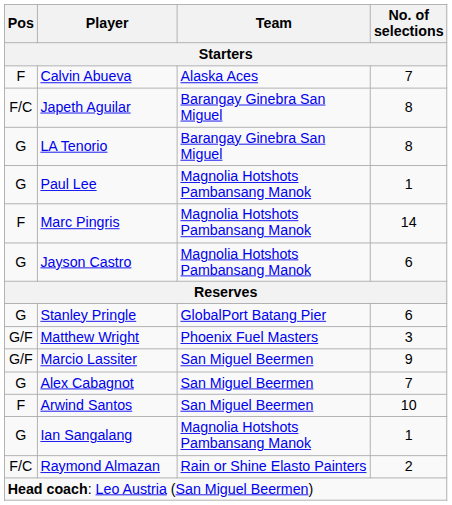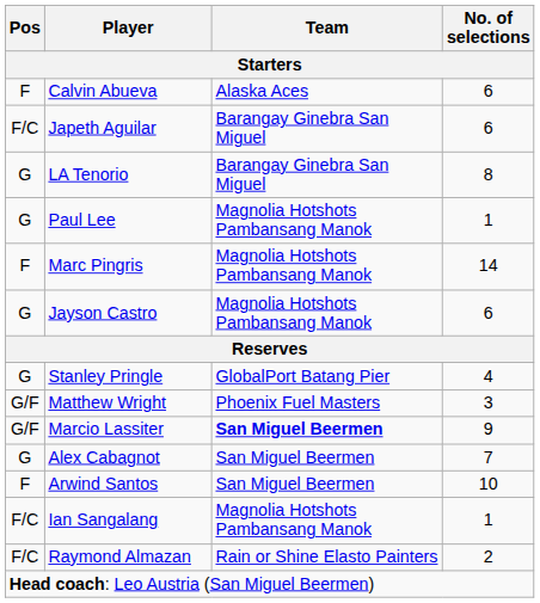Calvin Abueva | No. of selections: 7 -> 6
Japeth Aguilar | No. of selections: 8 -> 6
Stanley Pringle | No. of selections: 6 -> 4
Marcio Lassiter | Team: normal -> bold
Ian Sangalang | Pos: G -> F/C
